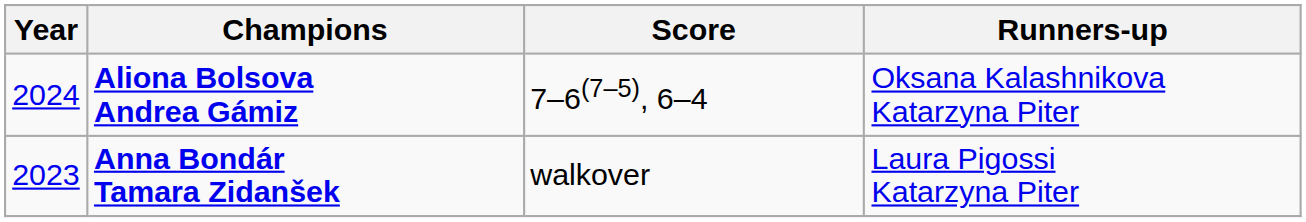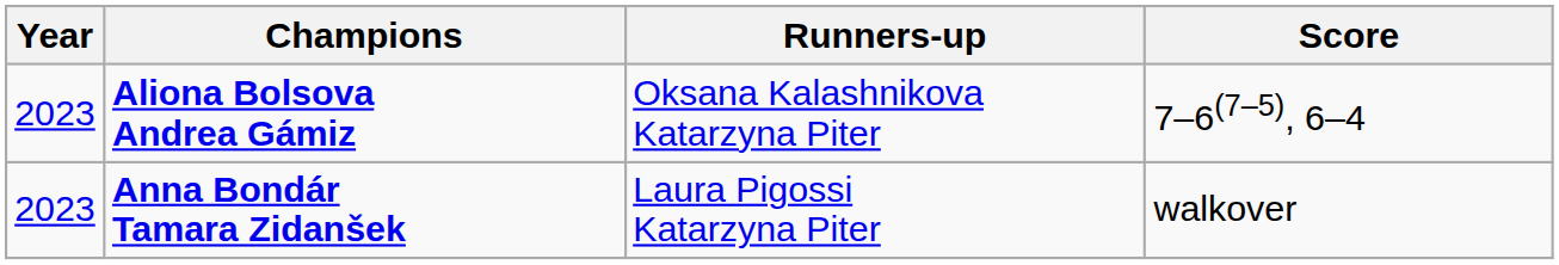columns swapped: Runners-up <-> Score
Aliona Bolsova Andrea Gámiz | Year: 2024 -> 2023
